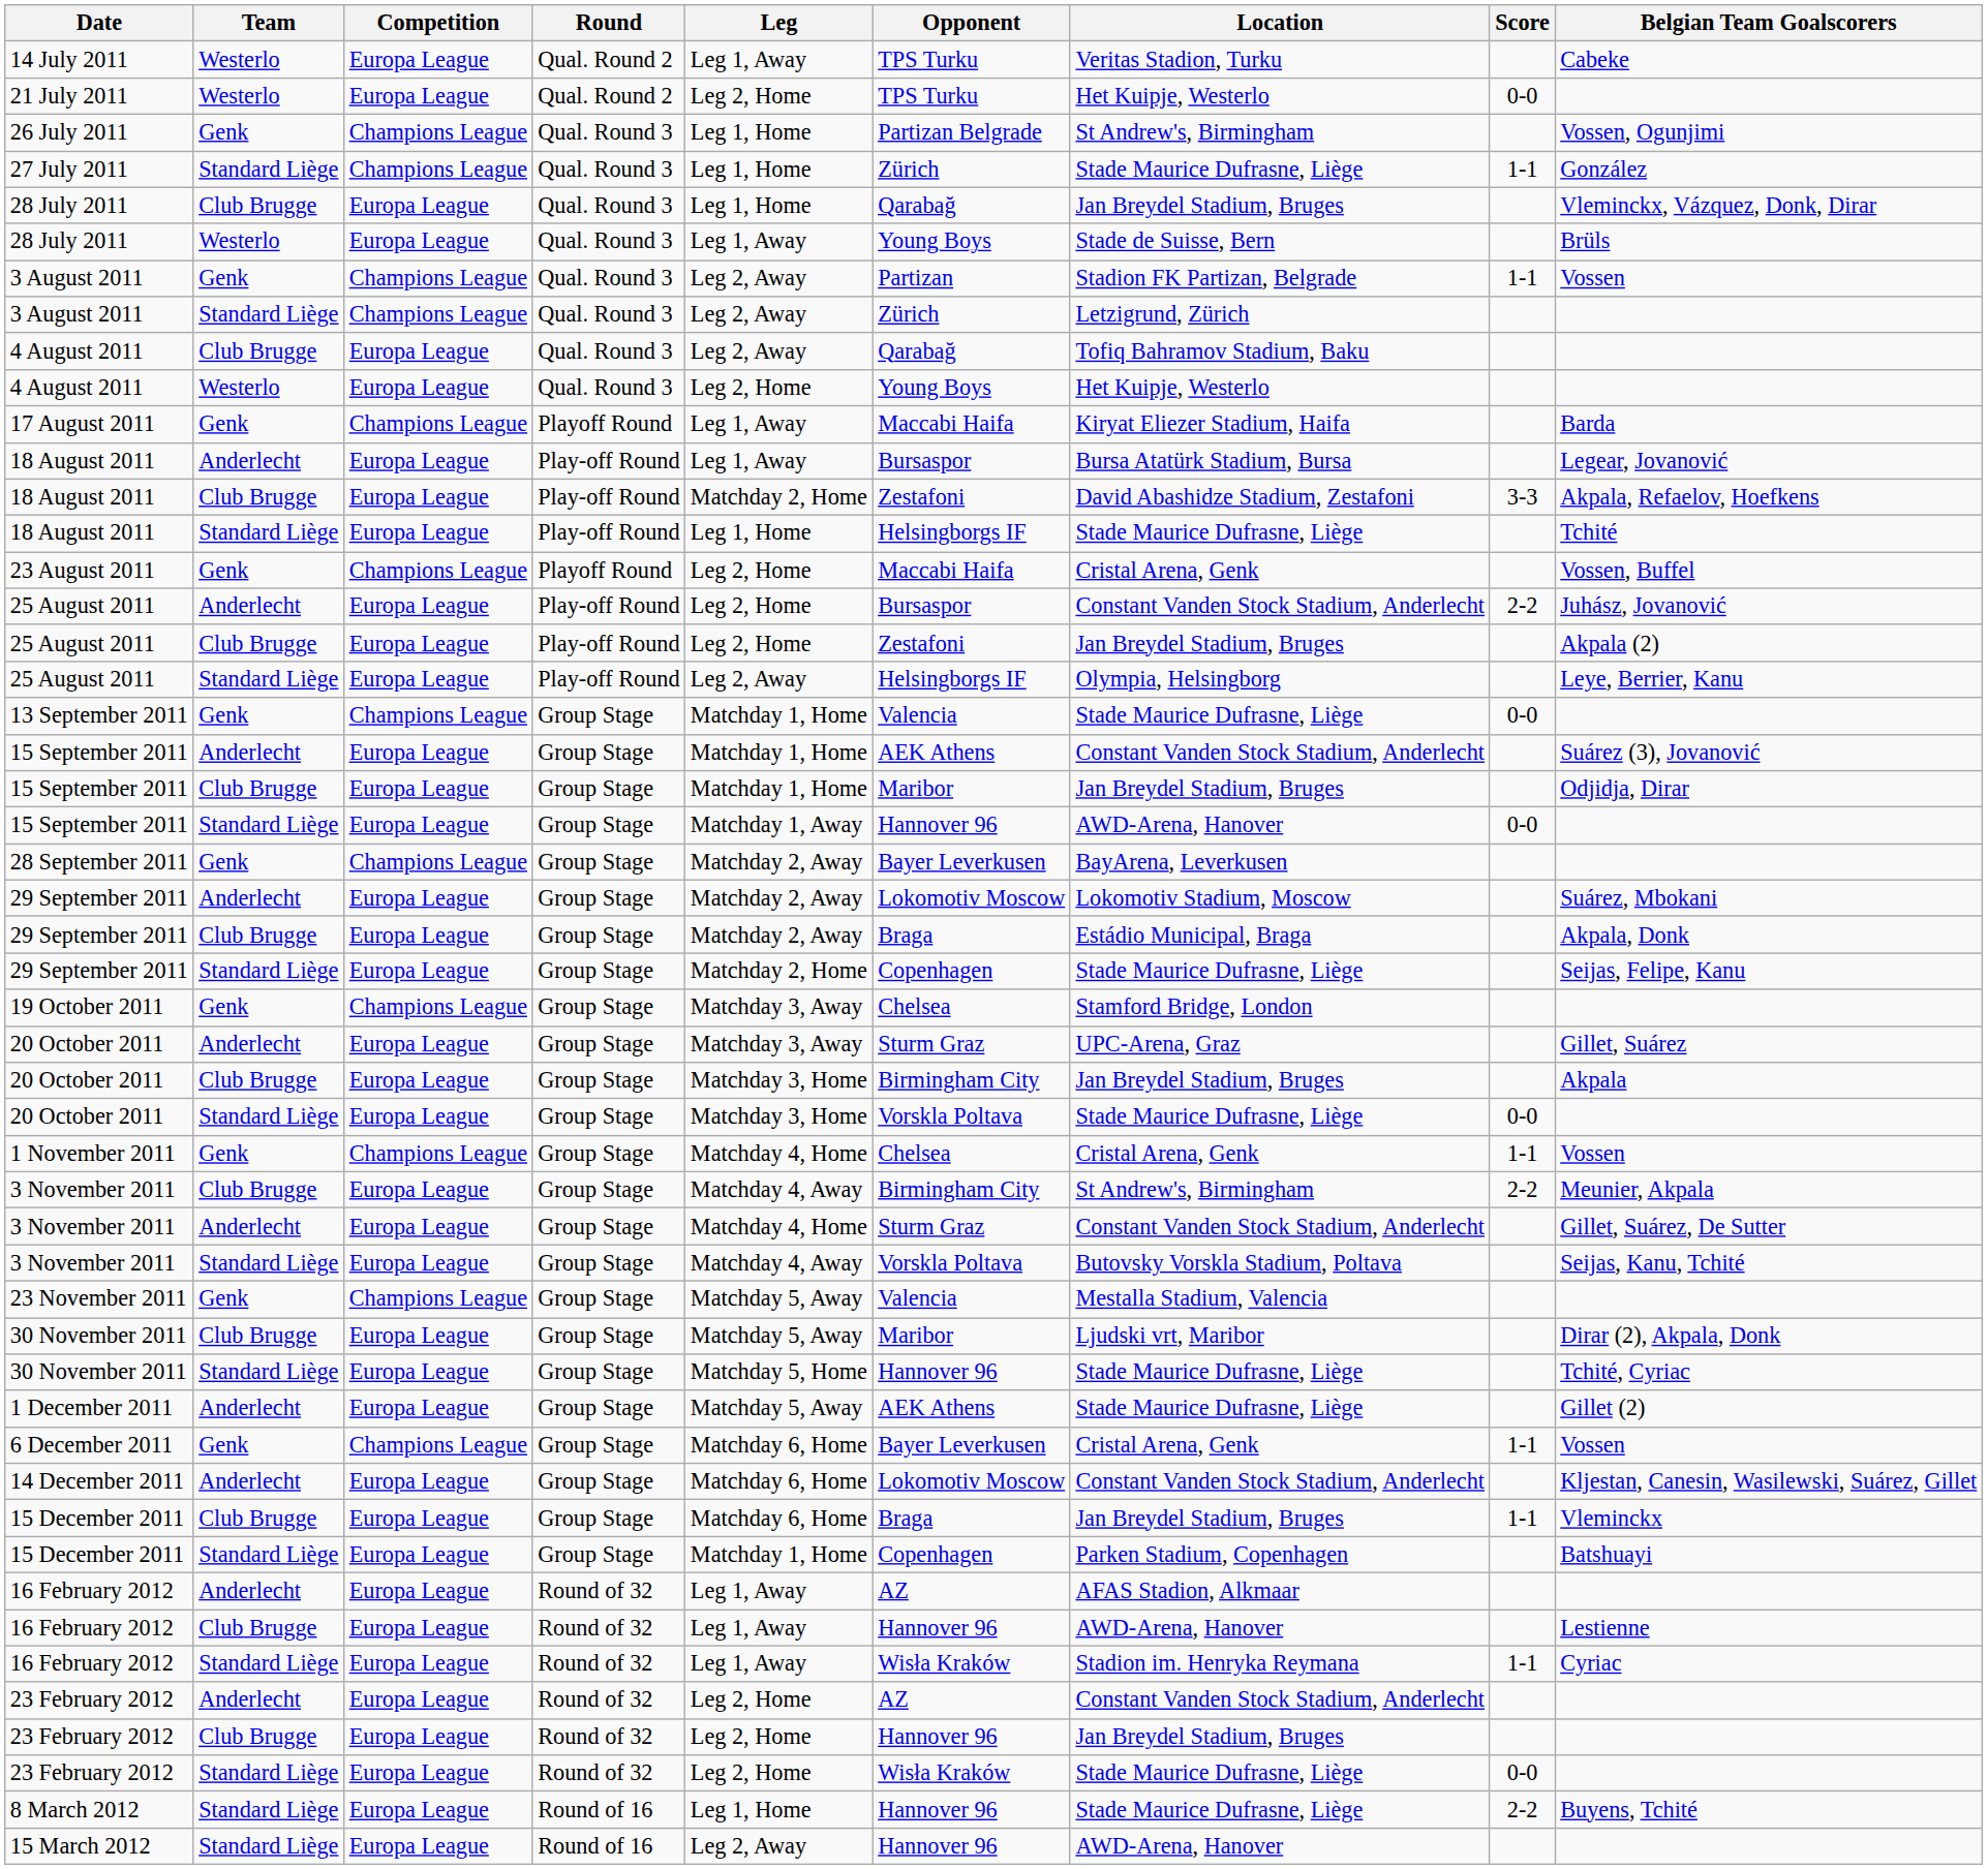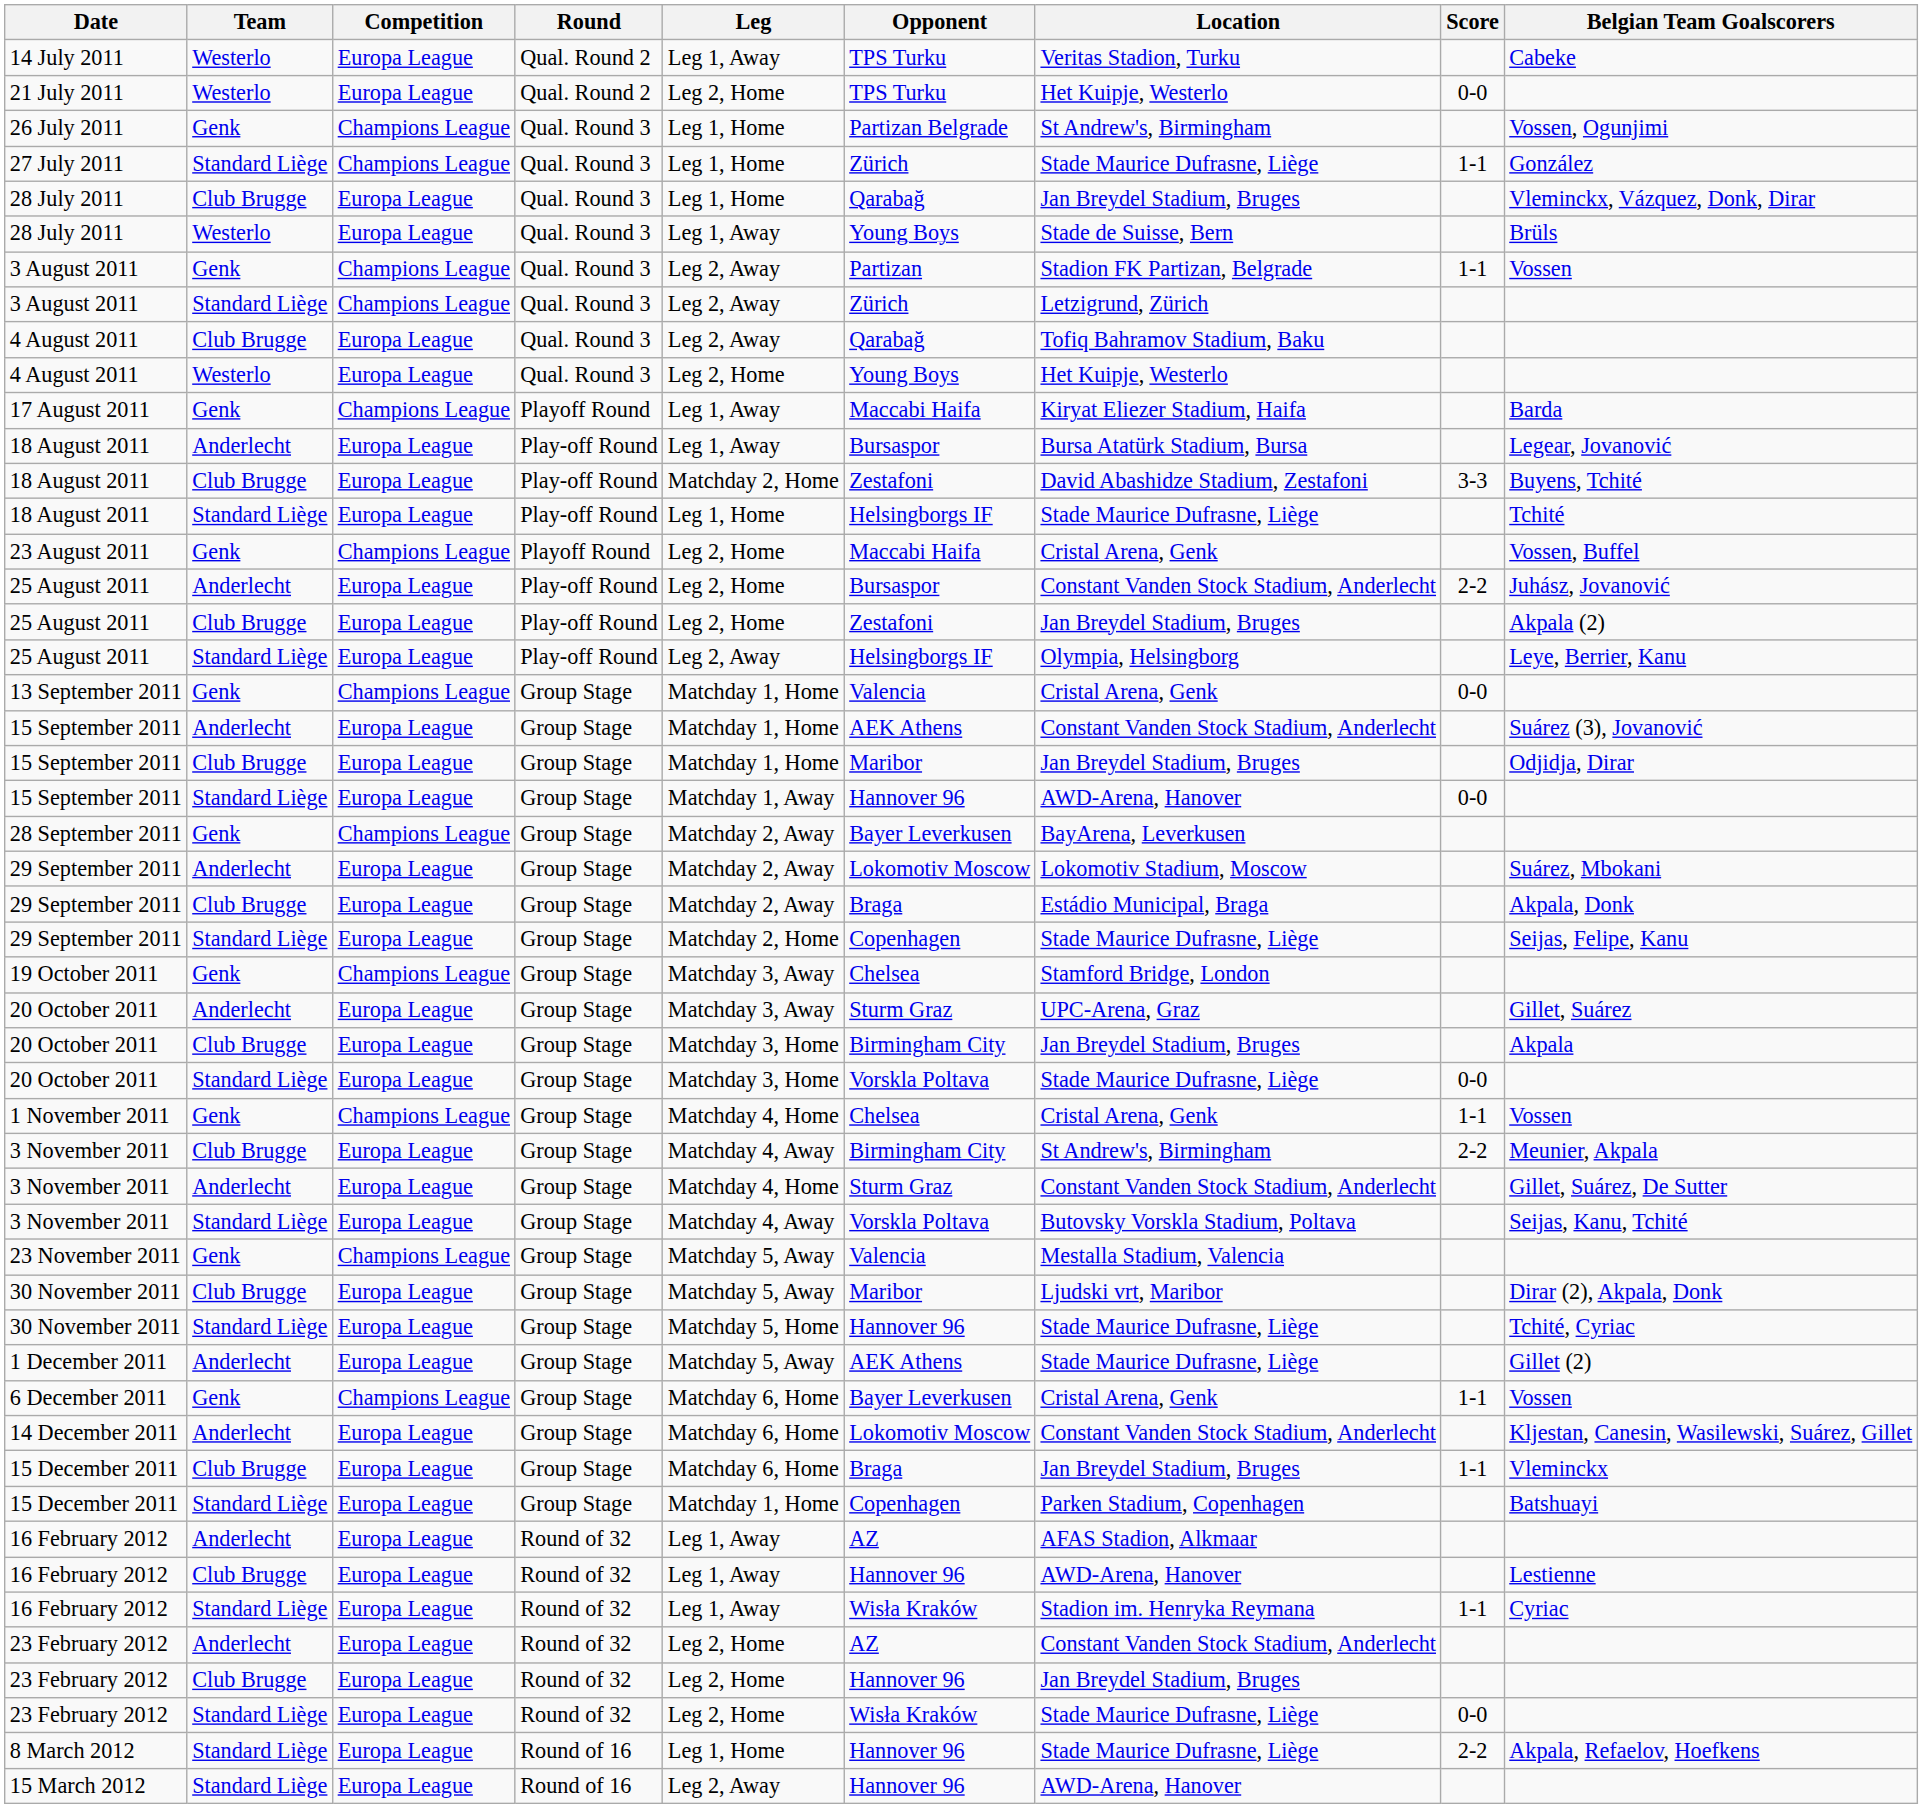18 August 2011 / Club Brugge | Belgian Team Goalscorers: Akpala, Refaelov, Hoefkens -> Buyens, Tchité
13 September 2011 | Location: Stade Maurice Dufrasne, Liège -> Cristal Arena, Genk
8 March 2012 | Belgian Team Goalscorers: Buyens, Tchité -> Akpala, Refaelov, Hoefkens
